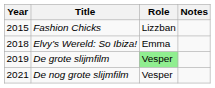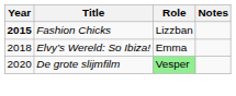Fashion Chicks | Year: normal -> bold
De grote slijmfilm | Year: 2019 -> 2020
- row: 2021 | De nog grote slijmfilm | Vesper
